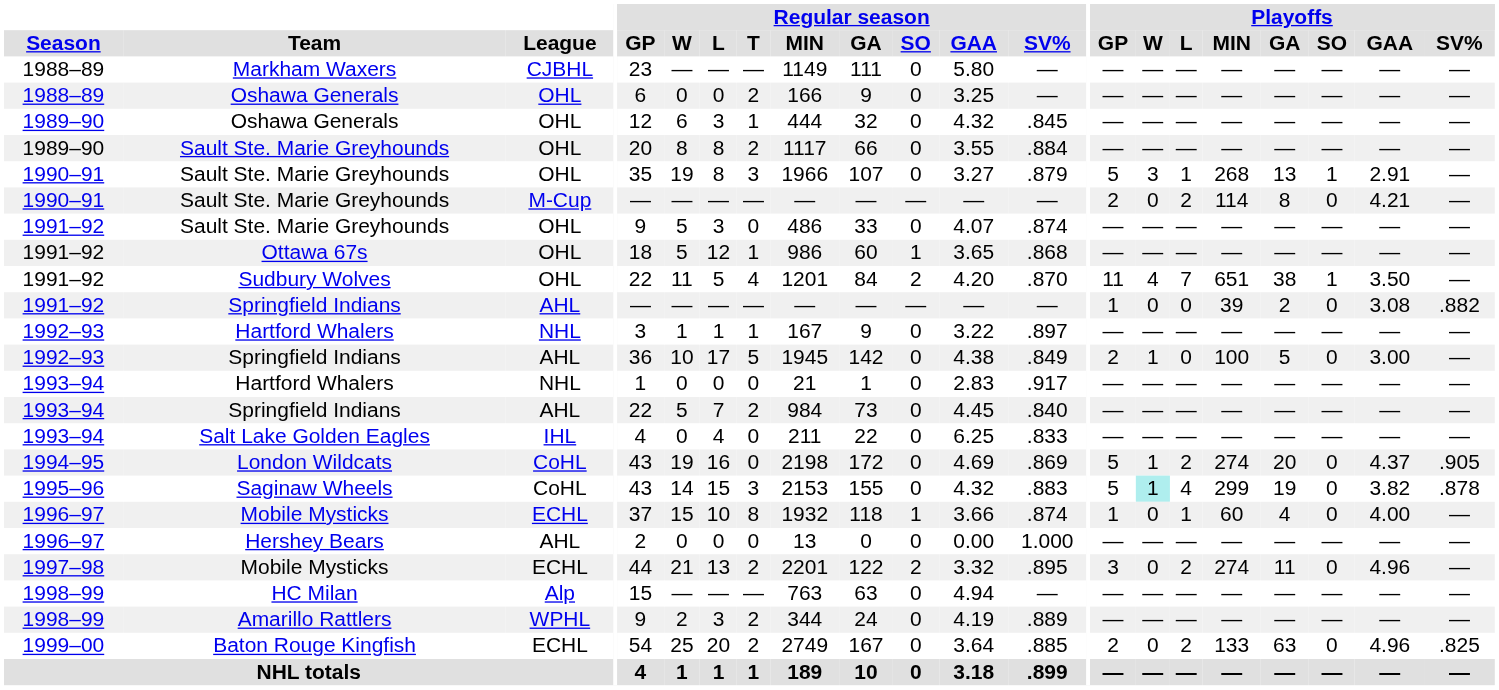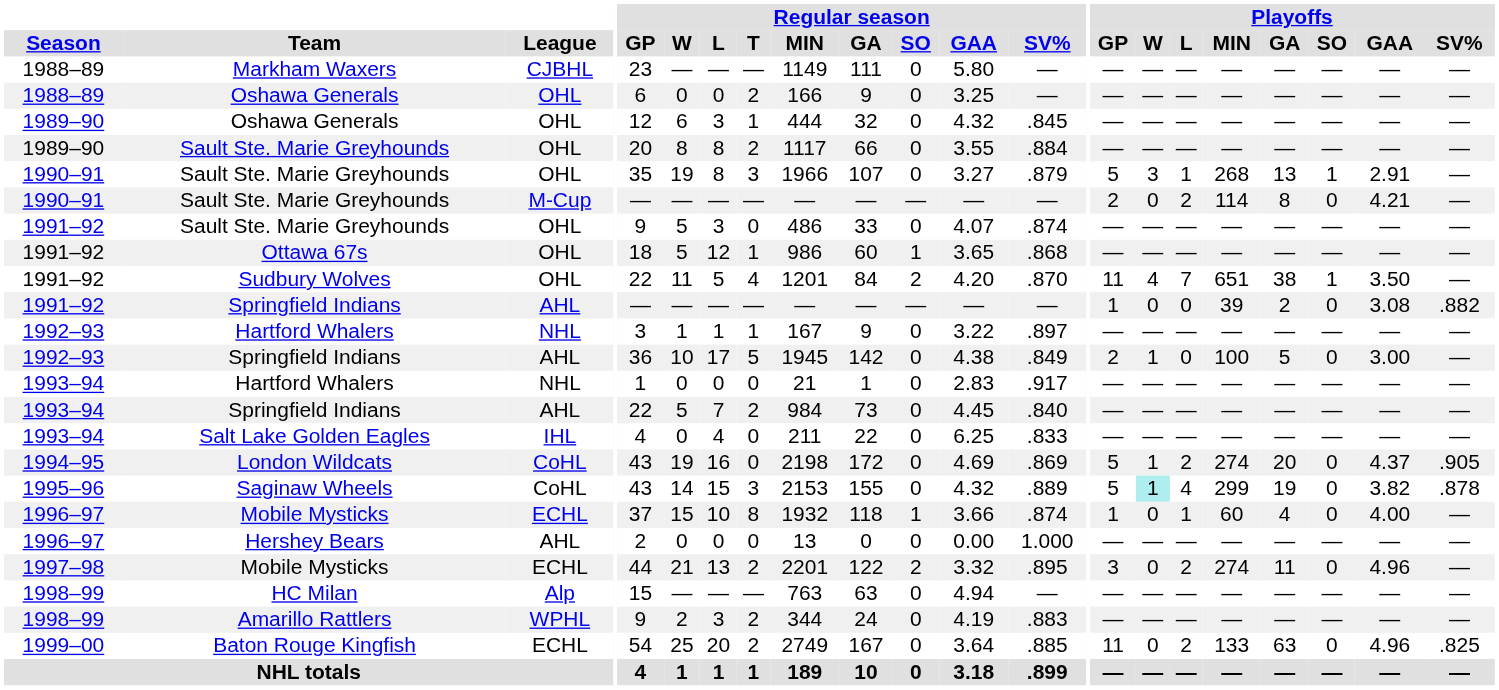Saginaw Wheels | Regular season / SV%: .883 -> .889
Amarillo Rattlers | Regular season / SV%: .889 -> .883
Baton Rouge Kingfish | Playoffs / GP: 2 -> 11
